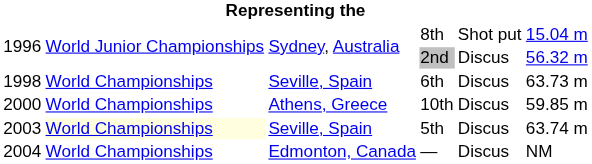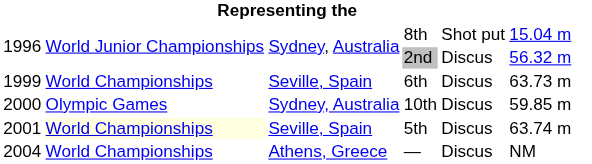6th | column 1: 1998 -> 1999
10th | column 2: World Championships -> Olympic Games
10th | column 3: Athens, Greece -> Sydney, Australia
5th | column 1: 2003 -> 2001
— | column 3: Edmonton, Canada -> Athens, Greece
